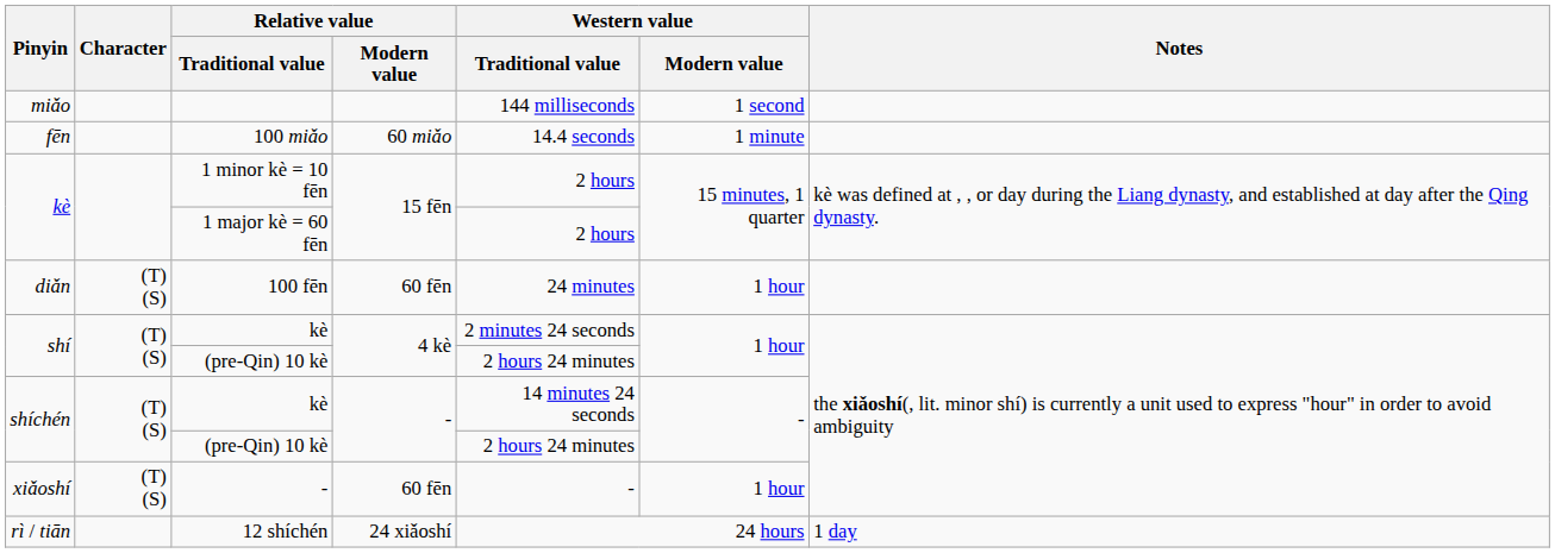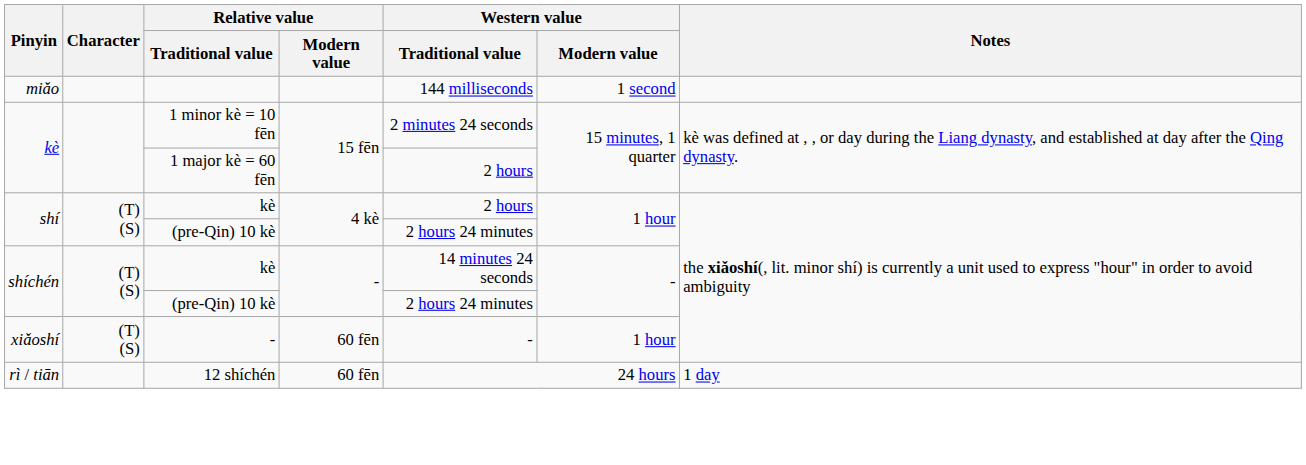- row: fēn | 100 miǎo | 60 miǎo | 14.4 seconds | 1 minute
1 minor kè = 10 fēn | Western value / Traditional value: 2 hours -> 2 minutes 24 seconds
- row: diǎn | (T) (S) | 100 fēn | 60 fēn | 24 minutes | 1 hour
shí / kè | Western value / Traditional value: 2 minutes 24 seconds -> 2 hours
12 shíchén | Relative value / Modern value: 24 xiǎoshí -> 60 fēn
